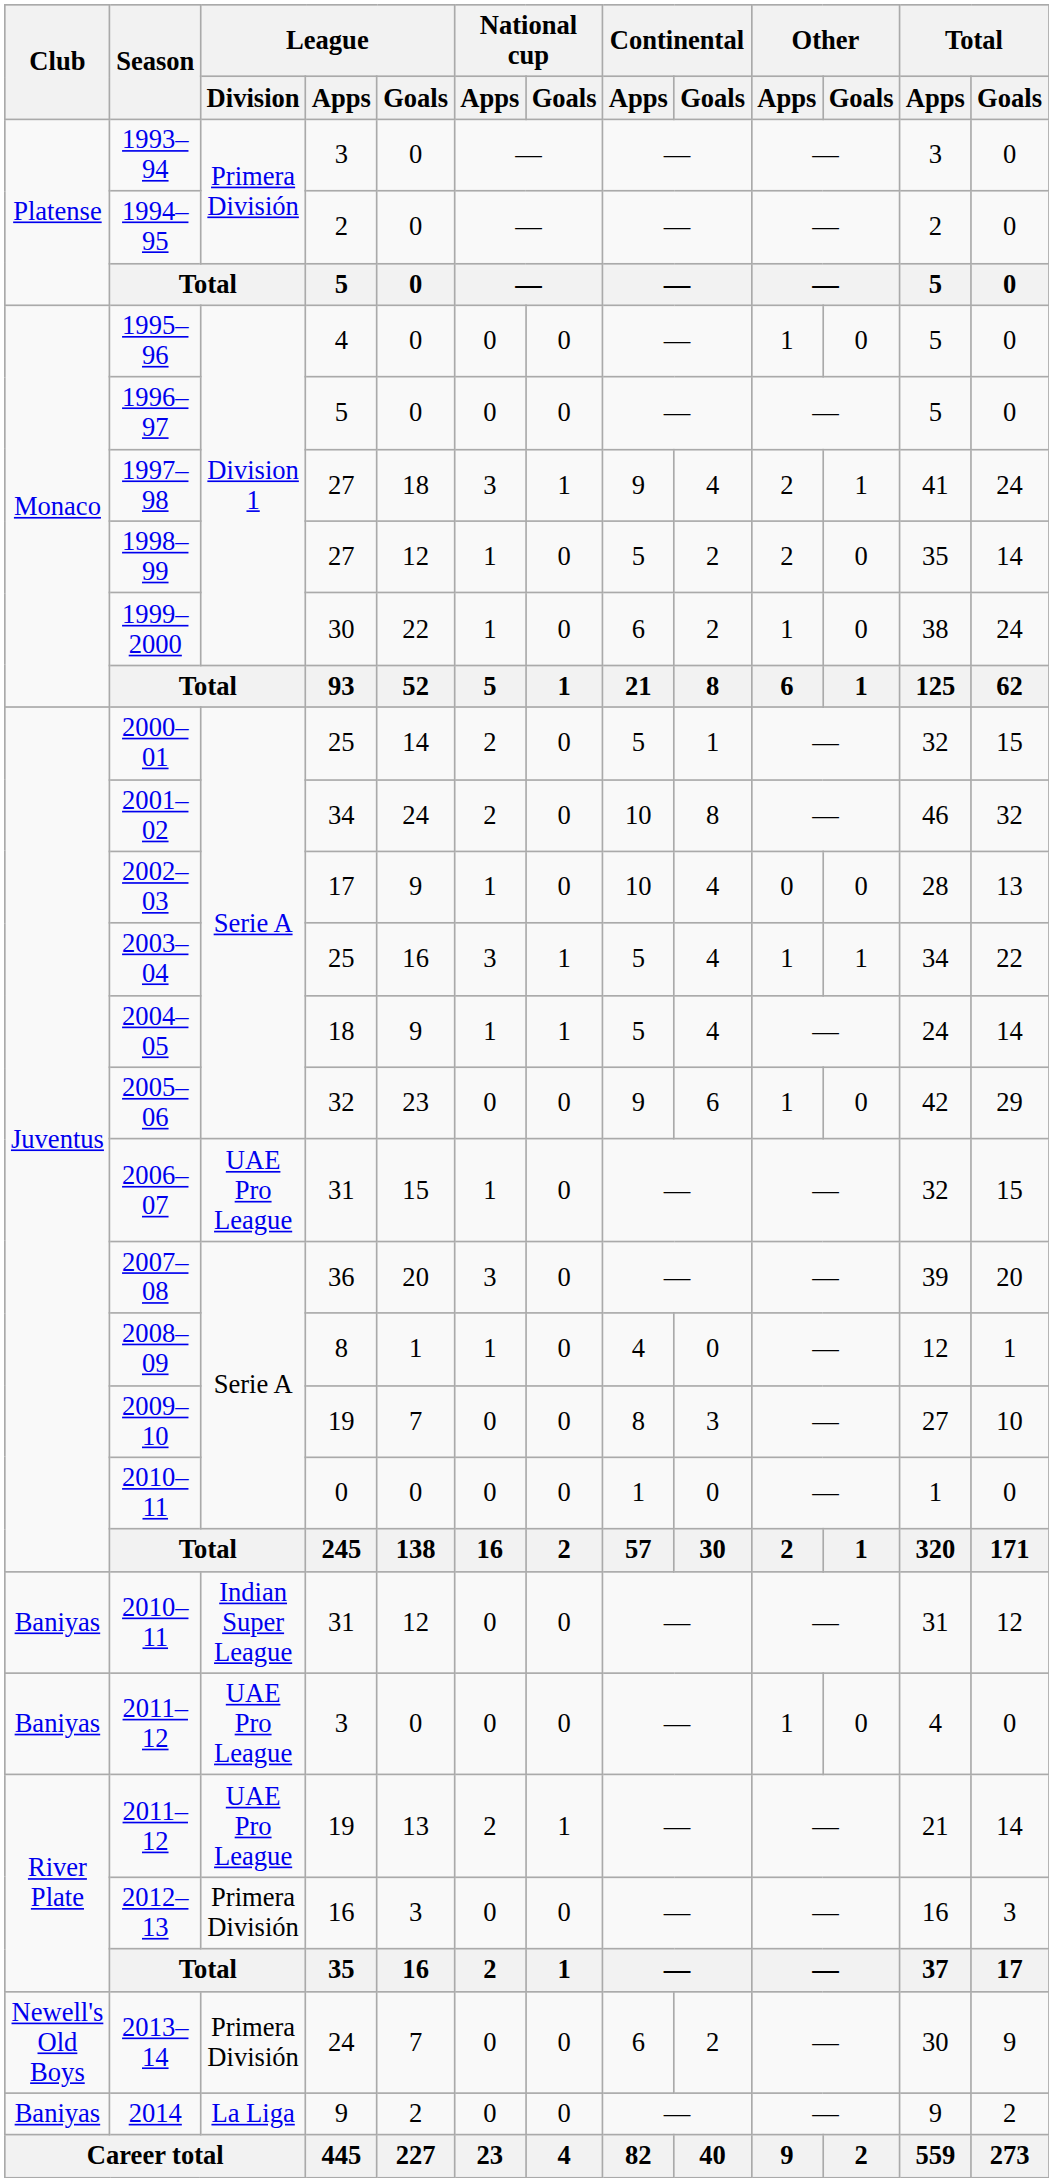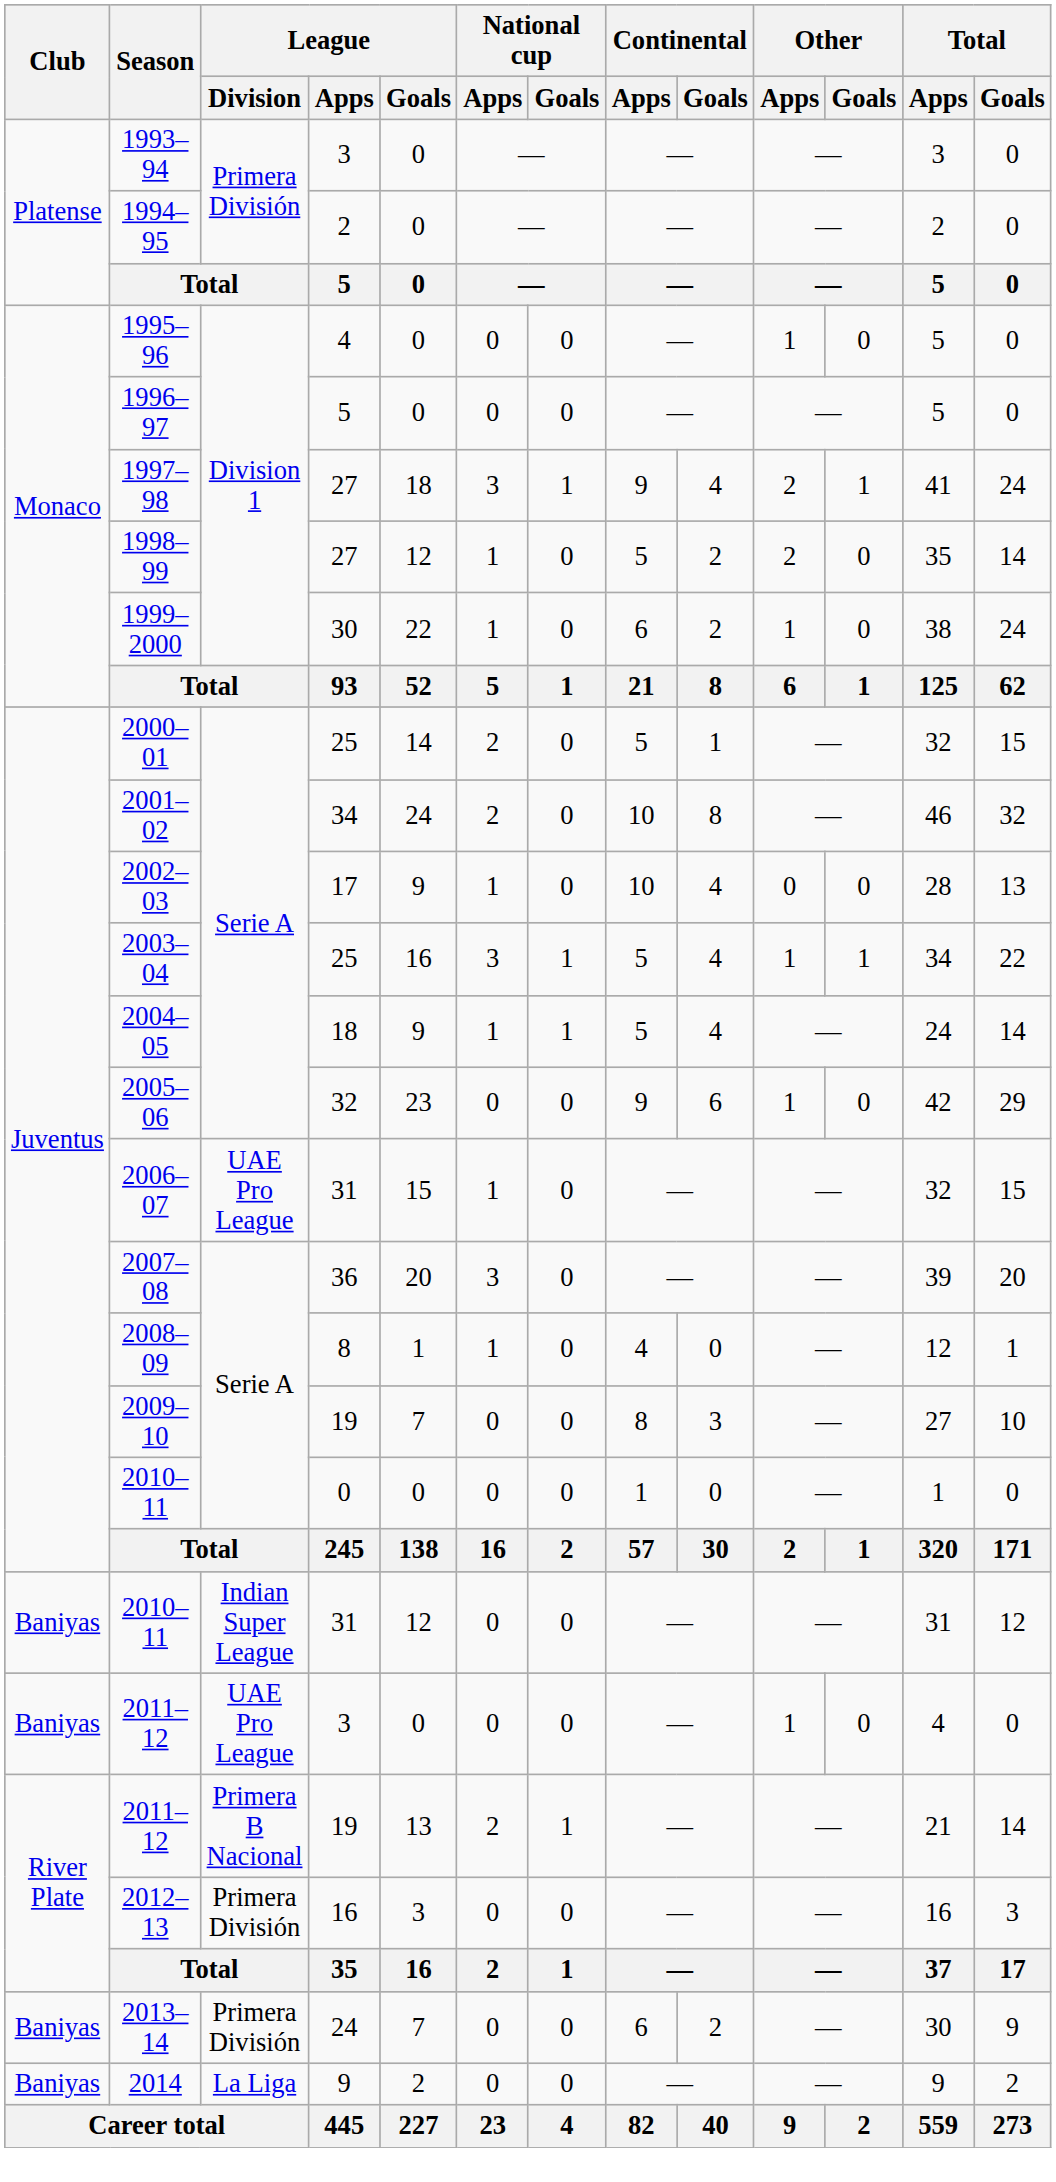2011–12 / 19 | League / Division: UAE Pro League -> Primera B Nacional
2013–14 | Club: Newell's Old Boys -> Baniyas
